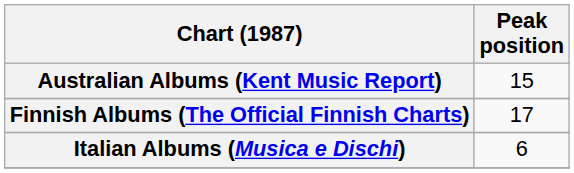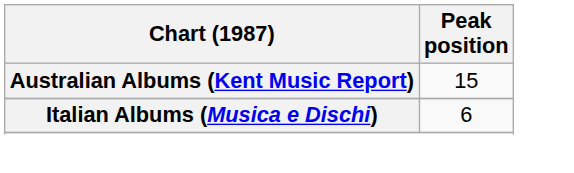- row: Finnish Albums (The Official Finnish Charts) | 17
